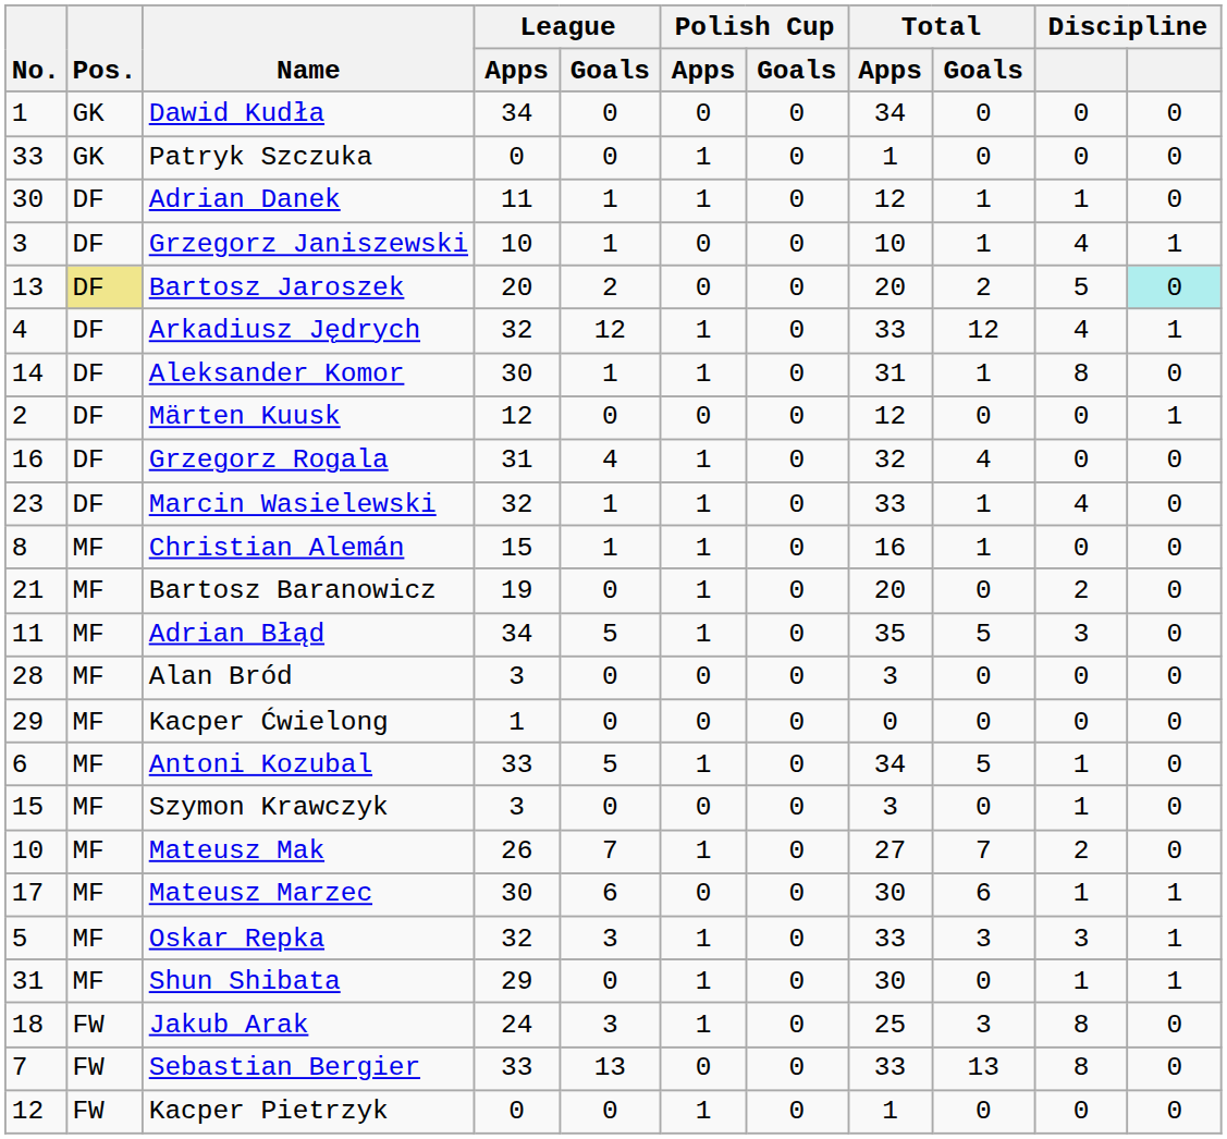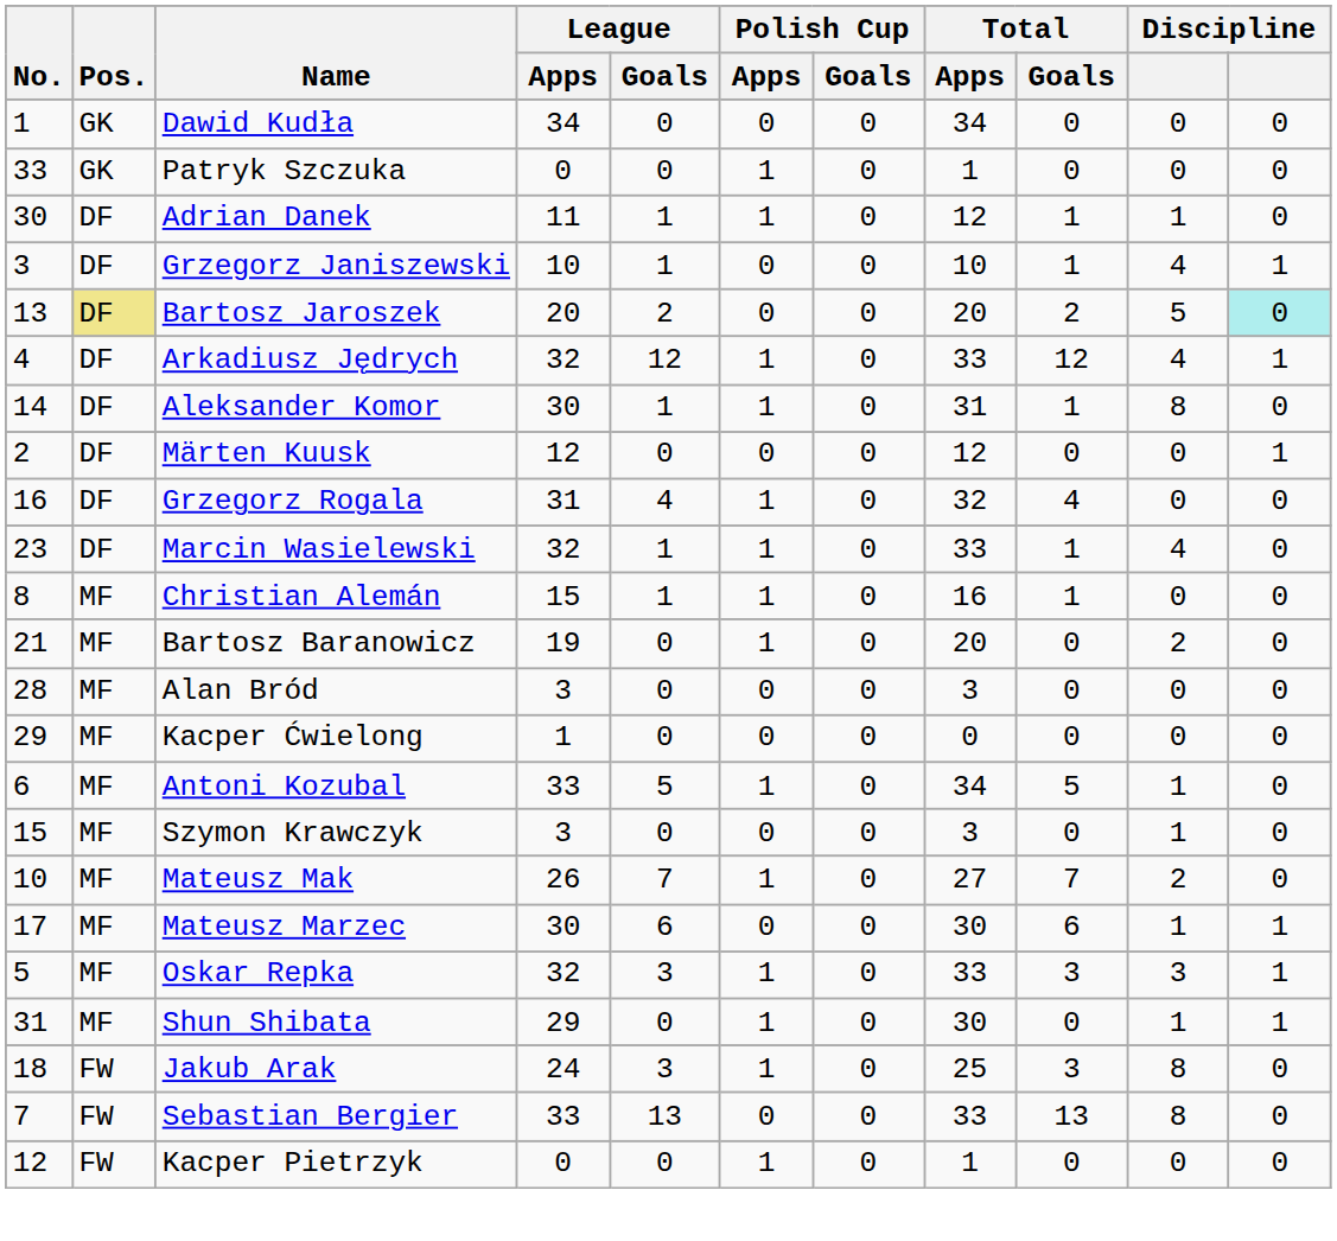- row: 11 | MF | Adrian Błąd | 34 | 5 | 1 | 0 | 35 | 5 | 3 | 0
